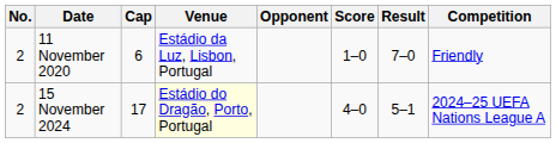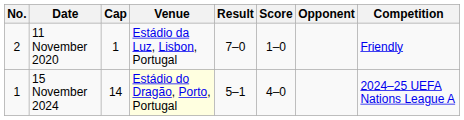columns swapped: Opponent <-> Result
11 November 2020 | Cap: 6 -> 1
15 November 2024 | No.: 2 -> 1
15 November 2024 | Cap: 17 -> 14
